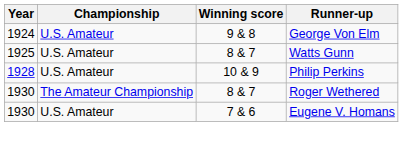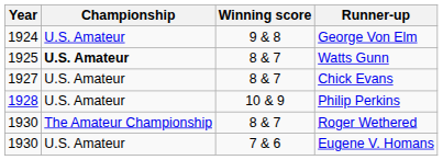Watts Gunn | Championship: normal -> bold
+ row: 1927 | U.S. Amateur | 8 & 7 | Chick Evans
